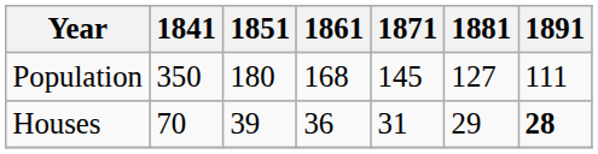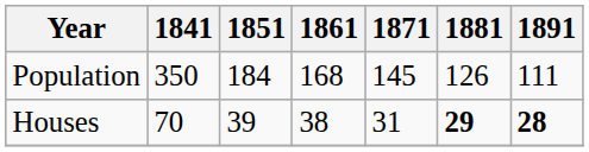Population | 1851: 180 -> 184
Population | 1881: 127 -> 126
Houses | 1861: 36 -> 38
Houses | 1881: normal -> bold
